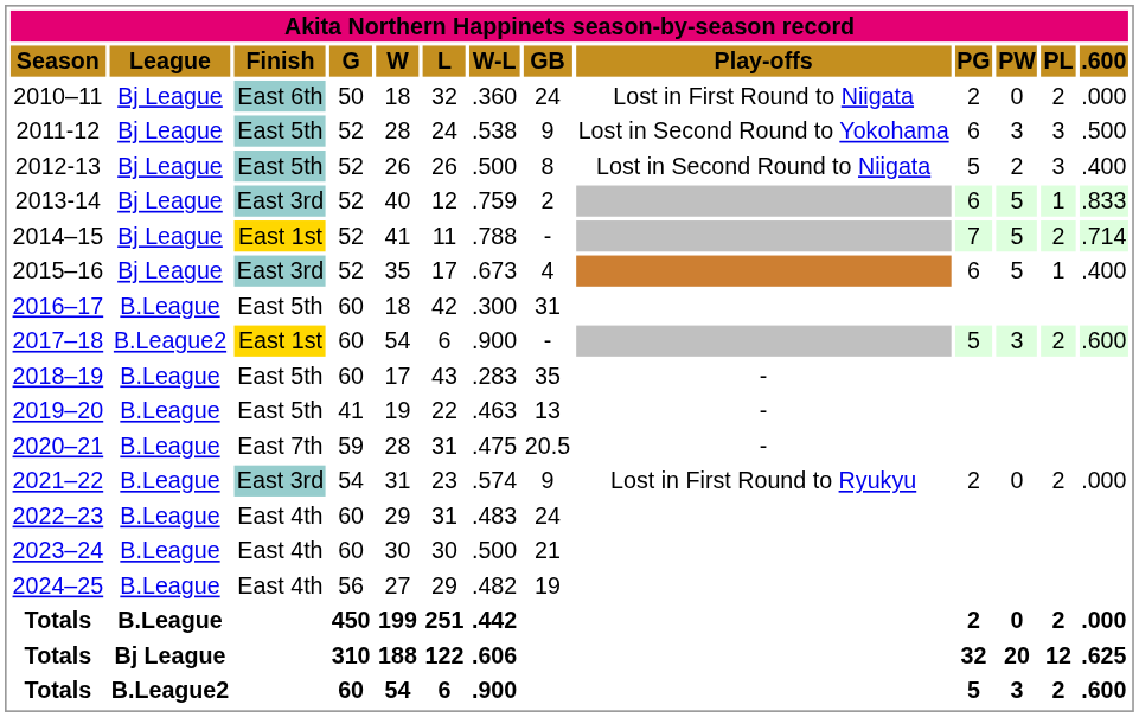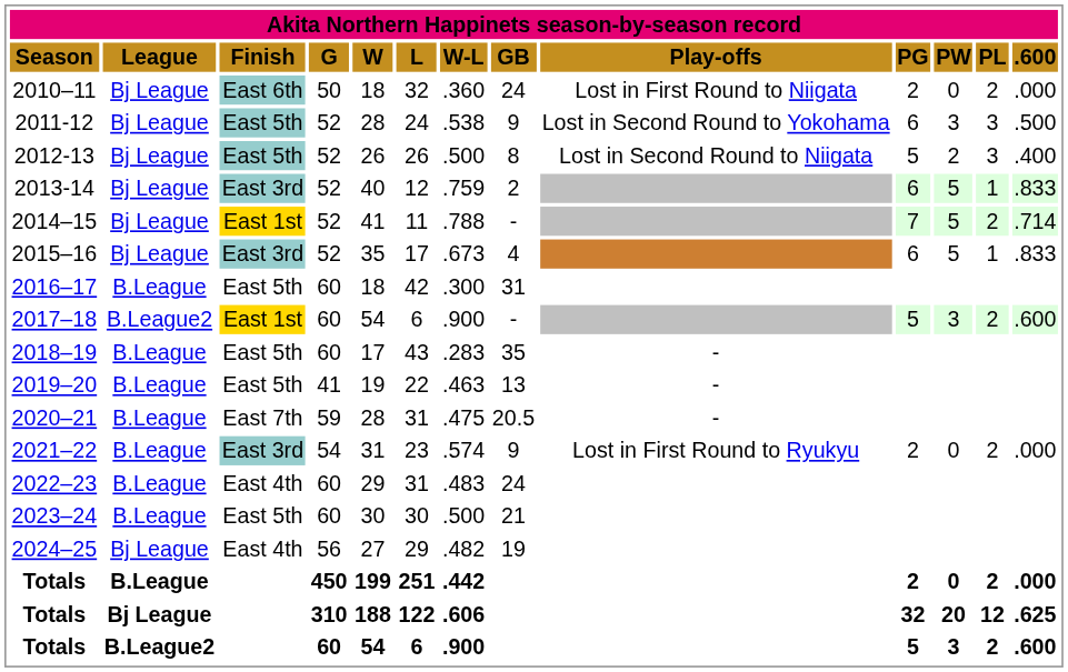2015–16 | column 13: .400 -> .833
2023–24 | column 3: East 4th -> East 5th
2024–25 | column 2: B.League -> Bj League
